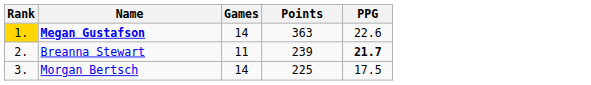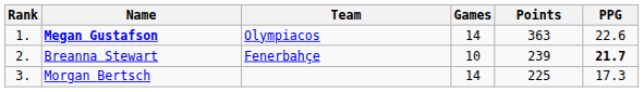+ column: Team | Olympiacos | Fenerbahçe
Megan Gustafson | Rank: gold background -> no background
Breanna Stewart | Games: 11 -> 10
Morgan Bertsch | PPG: 17.5 -> 17.3
